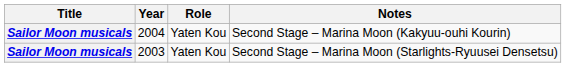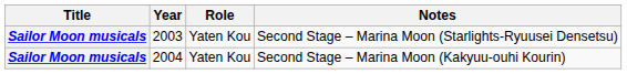rows swapped: Second Stage – Marina Moon (Starlights-Ryuusei Densetsu) <-> Second Stage – Marina Moon (Kakyuu-ouhi Kourin)
